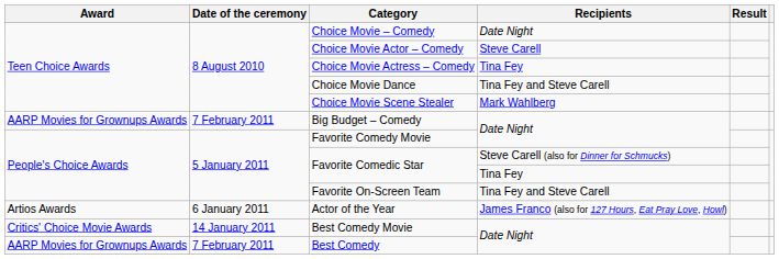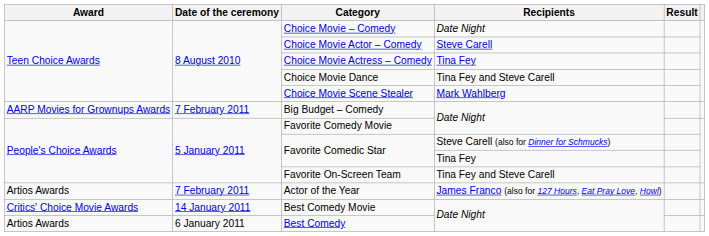Actor of the Year | Date of the ceremony: 6 January 2011 -> 7 February 2011
Best Comedy | Award: AARP Movies for Grownups Awards -> Artios Awards
Best Comedy | Date of the ceremony: 7 February 2011 -> 6 January 2011
